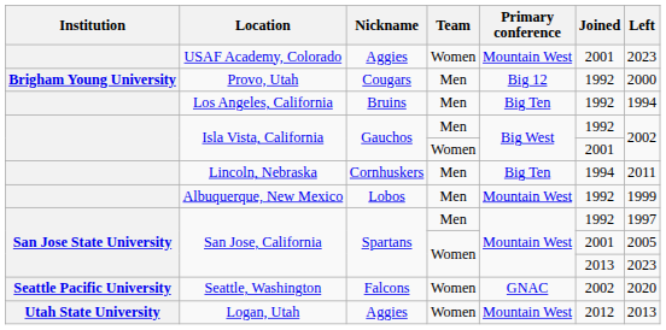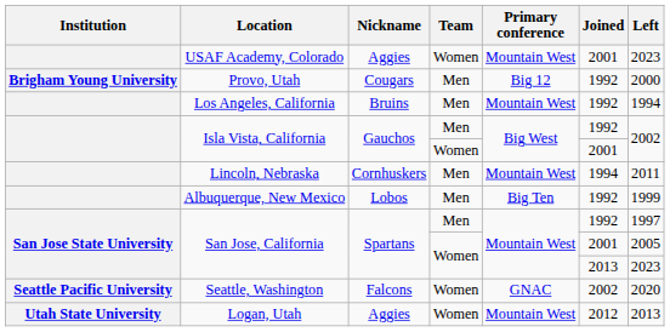Los Angeles, California | Primary conference: Big Ten -> Mountain West
Lincoln, Nebraska | Primary conference: Big Ten -> Mountain West
Albuquerque, New Mexico | Primary conference: Mountain West -> Big Ten
